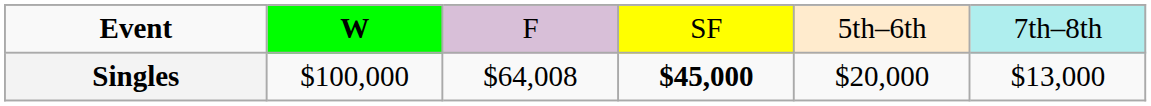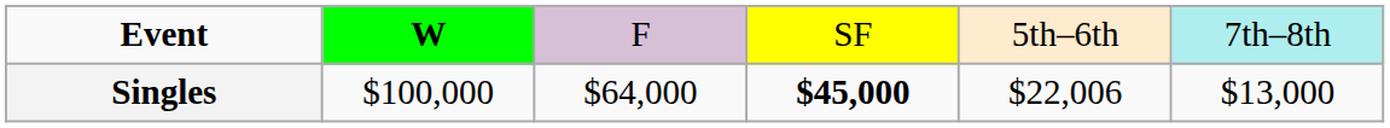Singles | column 3: $64,008 -> $64,000
Singles | column 5: $20,000 -> $22,006
